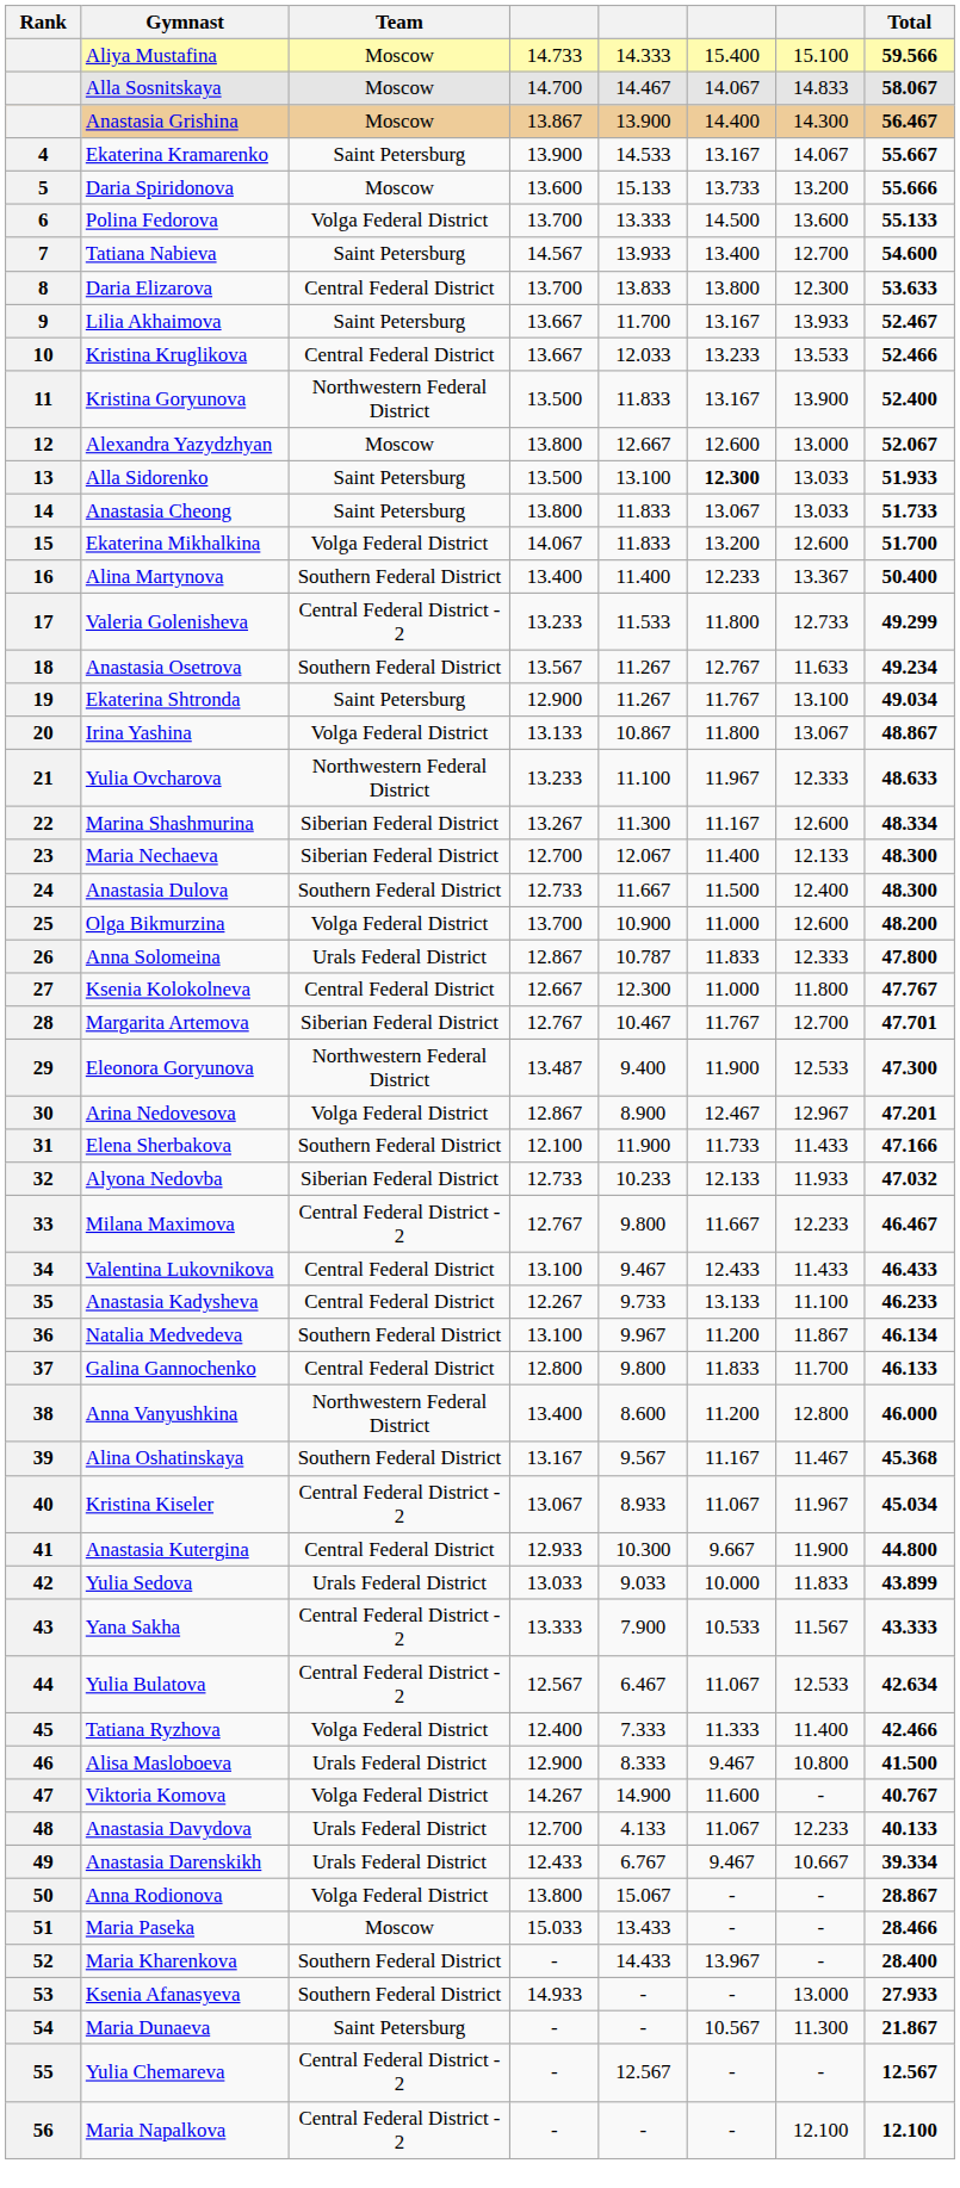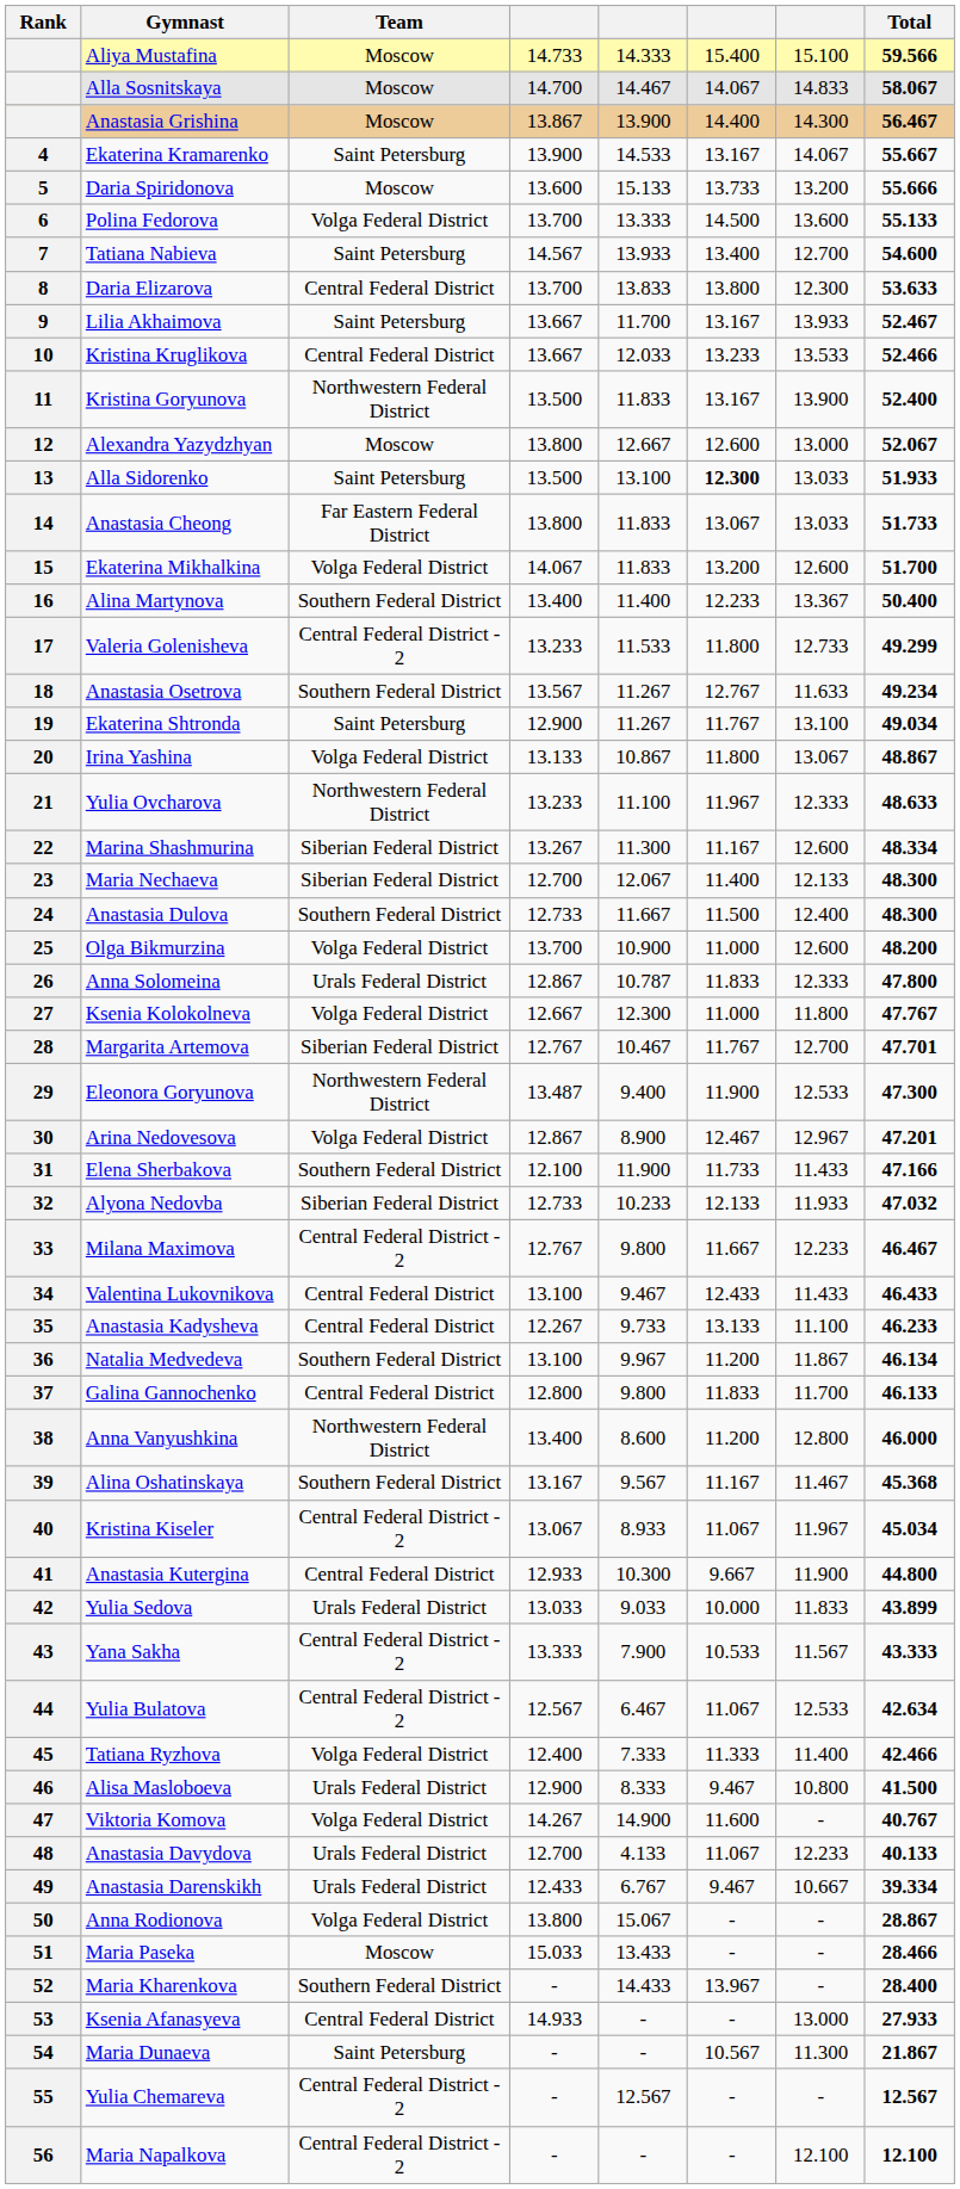Anastasia Cheong | Team: Saint Petersburg -> Far Eastern Federal District
Ksenia Kolokolneva | Team: Central Federal District -> Volga Federal District
Ksenia Afanasyeva | Team: Southern Federal District -> Central Federal District
